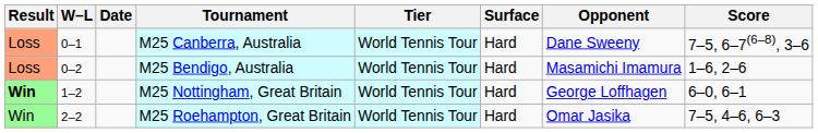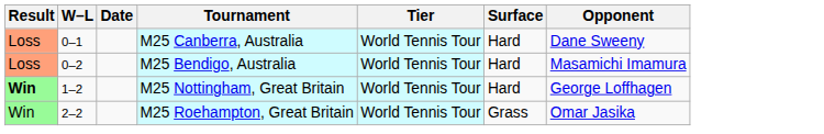- column: Score | 7–5, 6–7(6–8), 3–6 | 1–6, 2–6 | 6–0, 6–1 | 7–5, 4–6, 6–3
M25 Roehampton, Great Britain | Surface: Hard -> Grass
